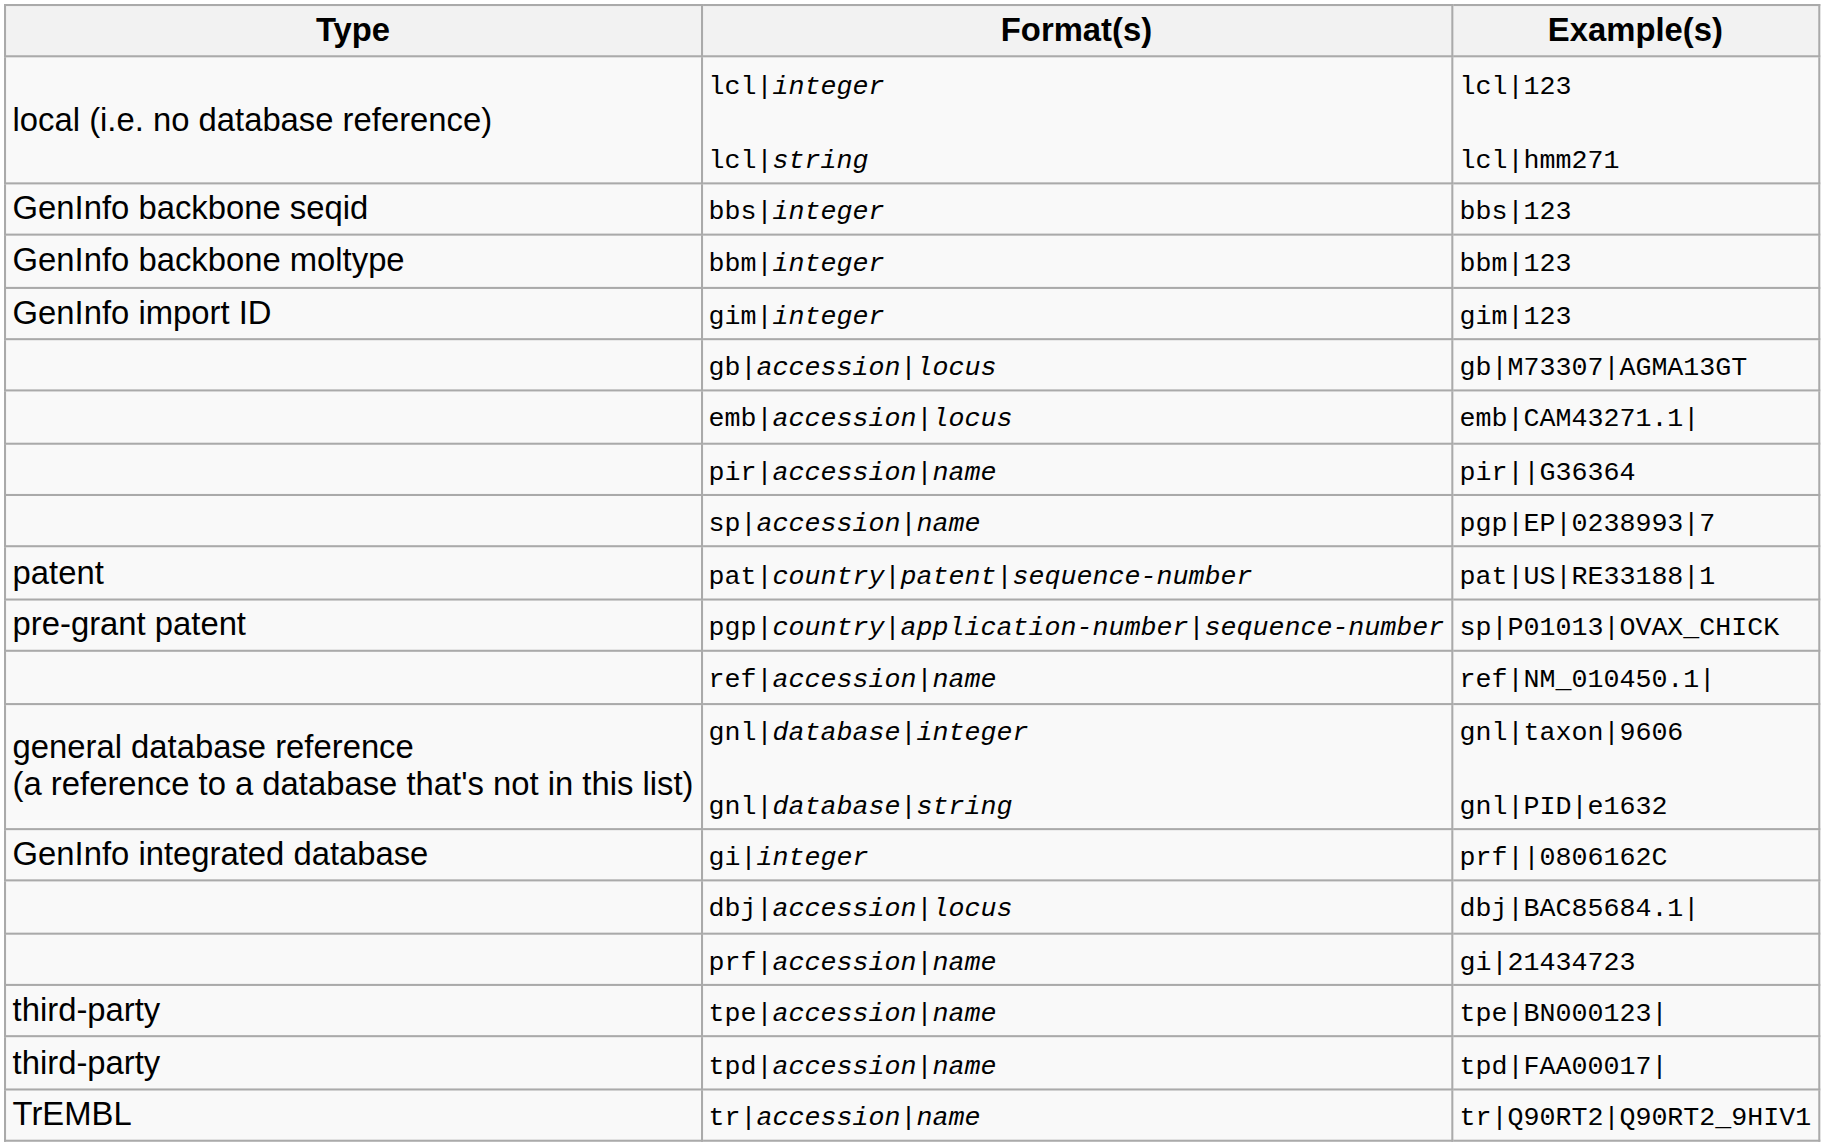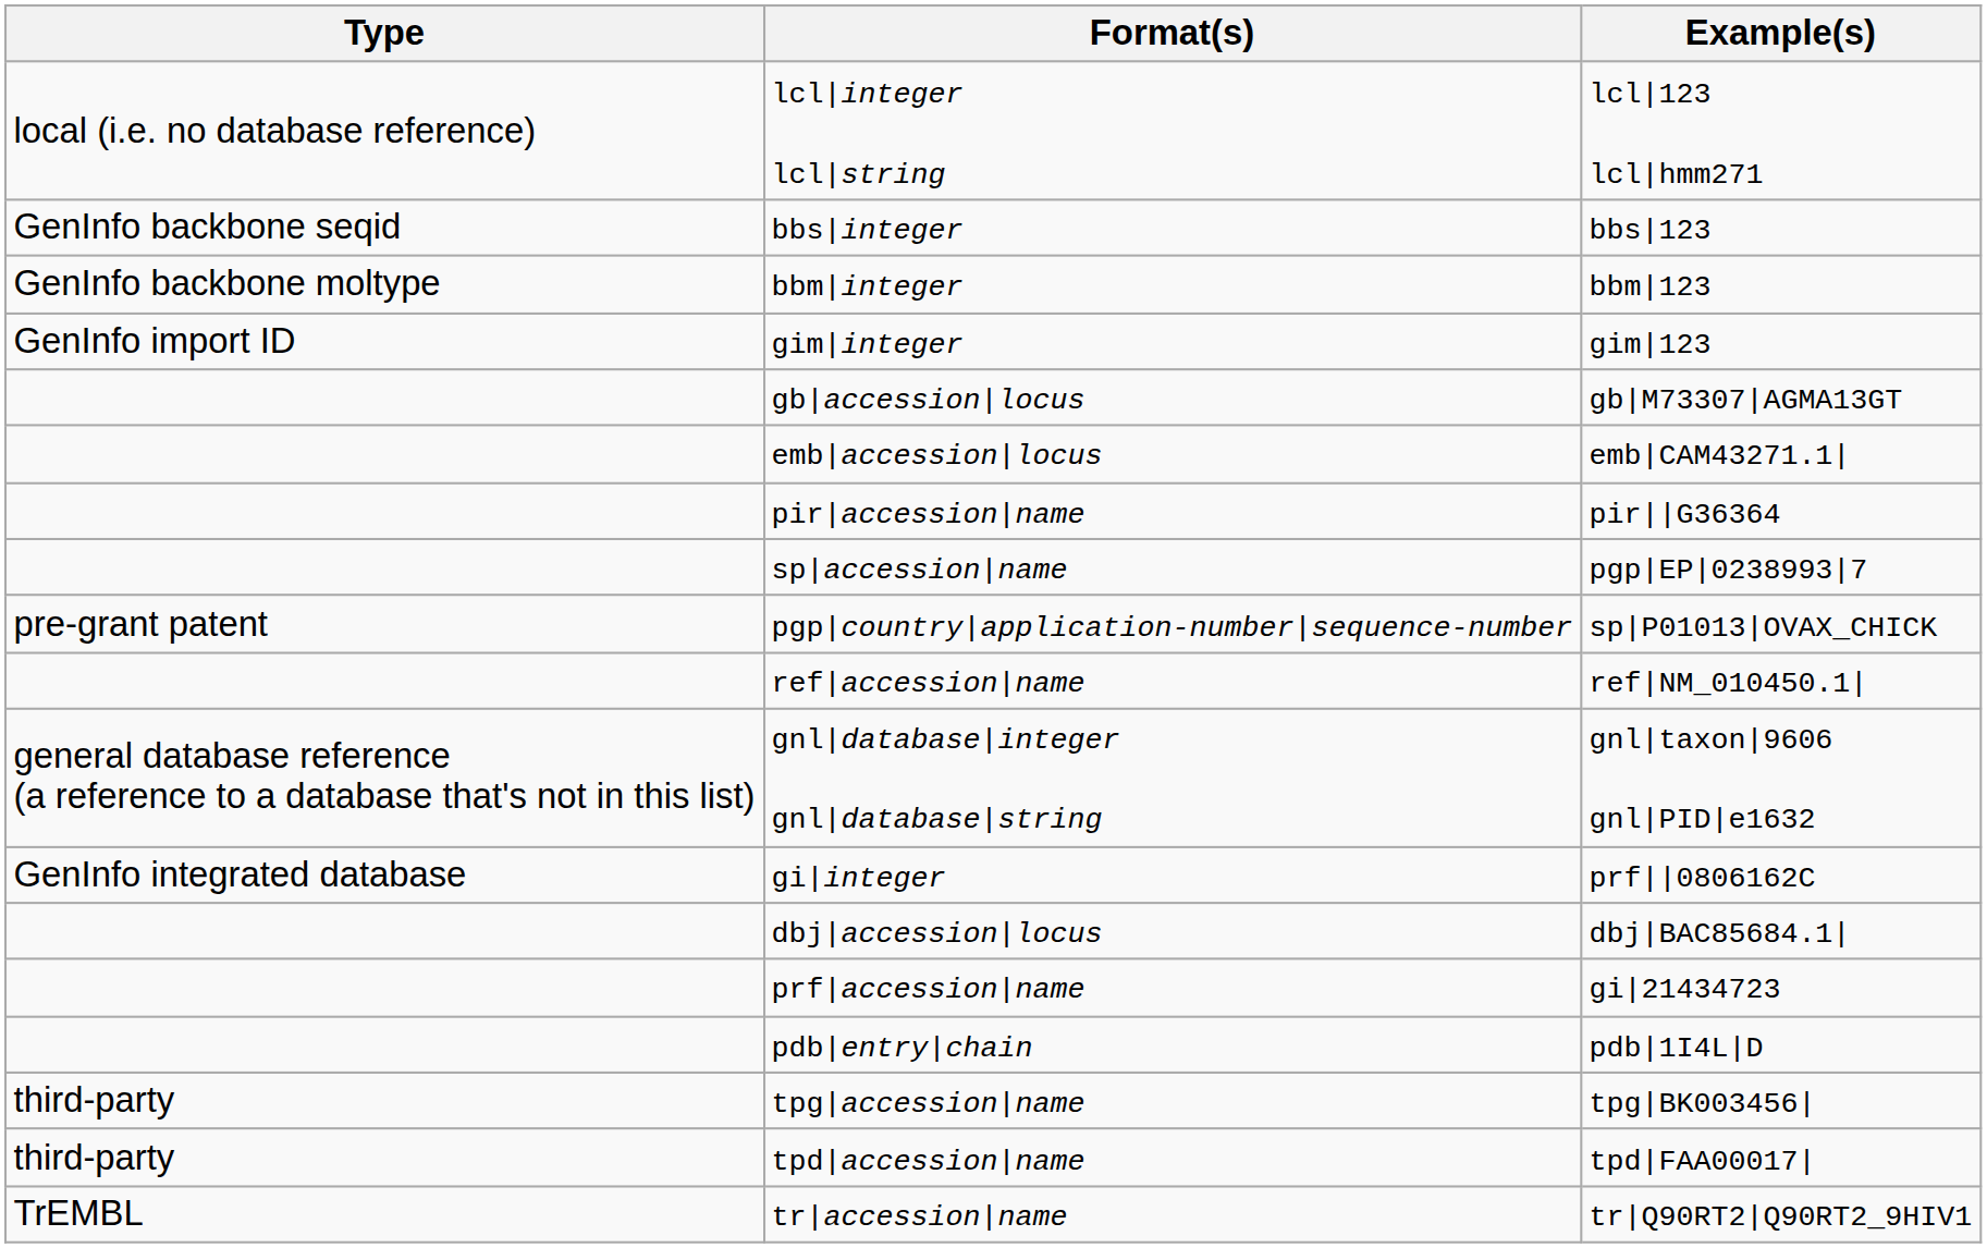- row: patent | pat|country|patent|sequence-number | pat|US|RE33188|1
+ row: pdb|entry|chain | pdb|1I4L|D
+ row: third-party | tpg|accession|name | tpg|BK003456|
- row: third-party | tpe|accession|name | tpe|BN000123|
